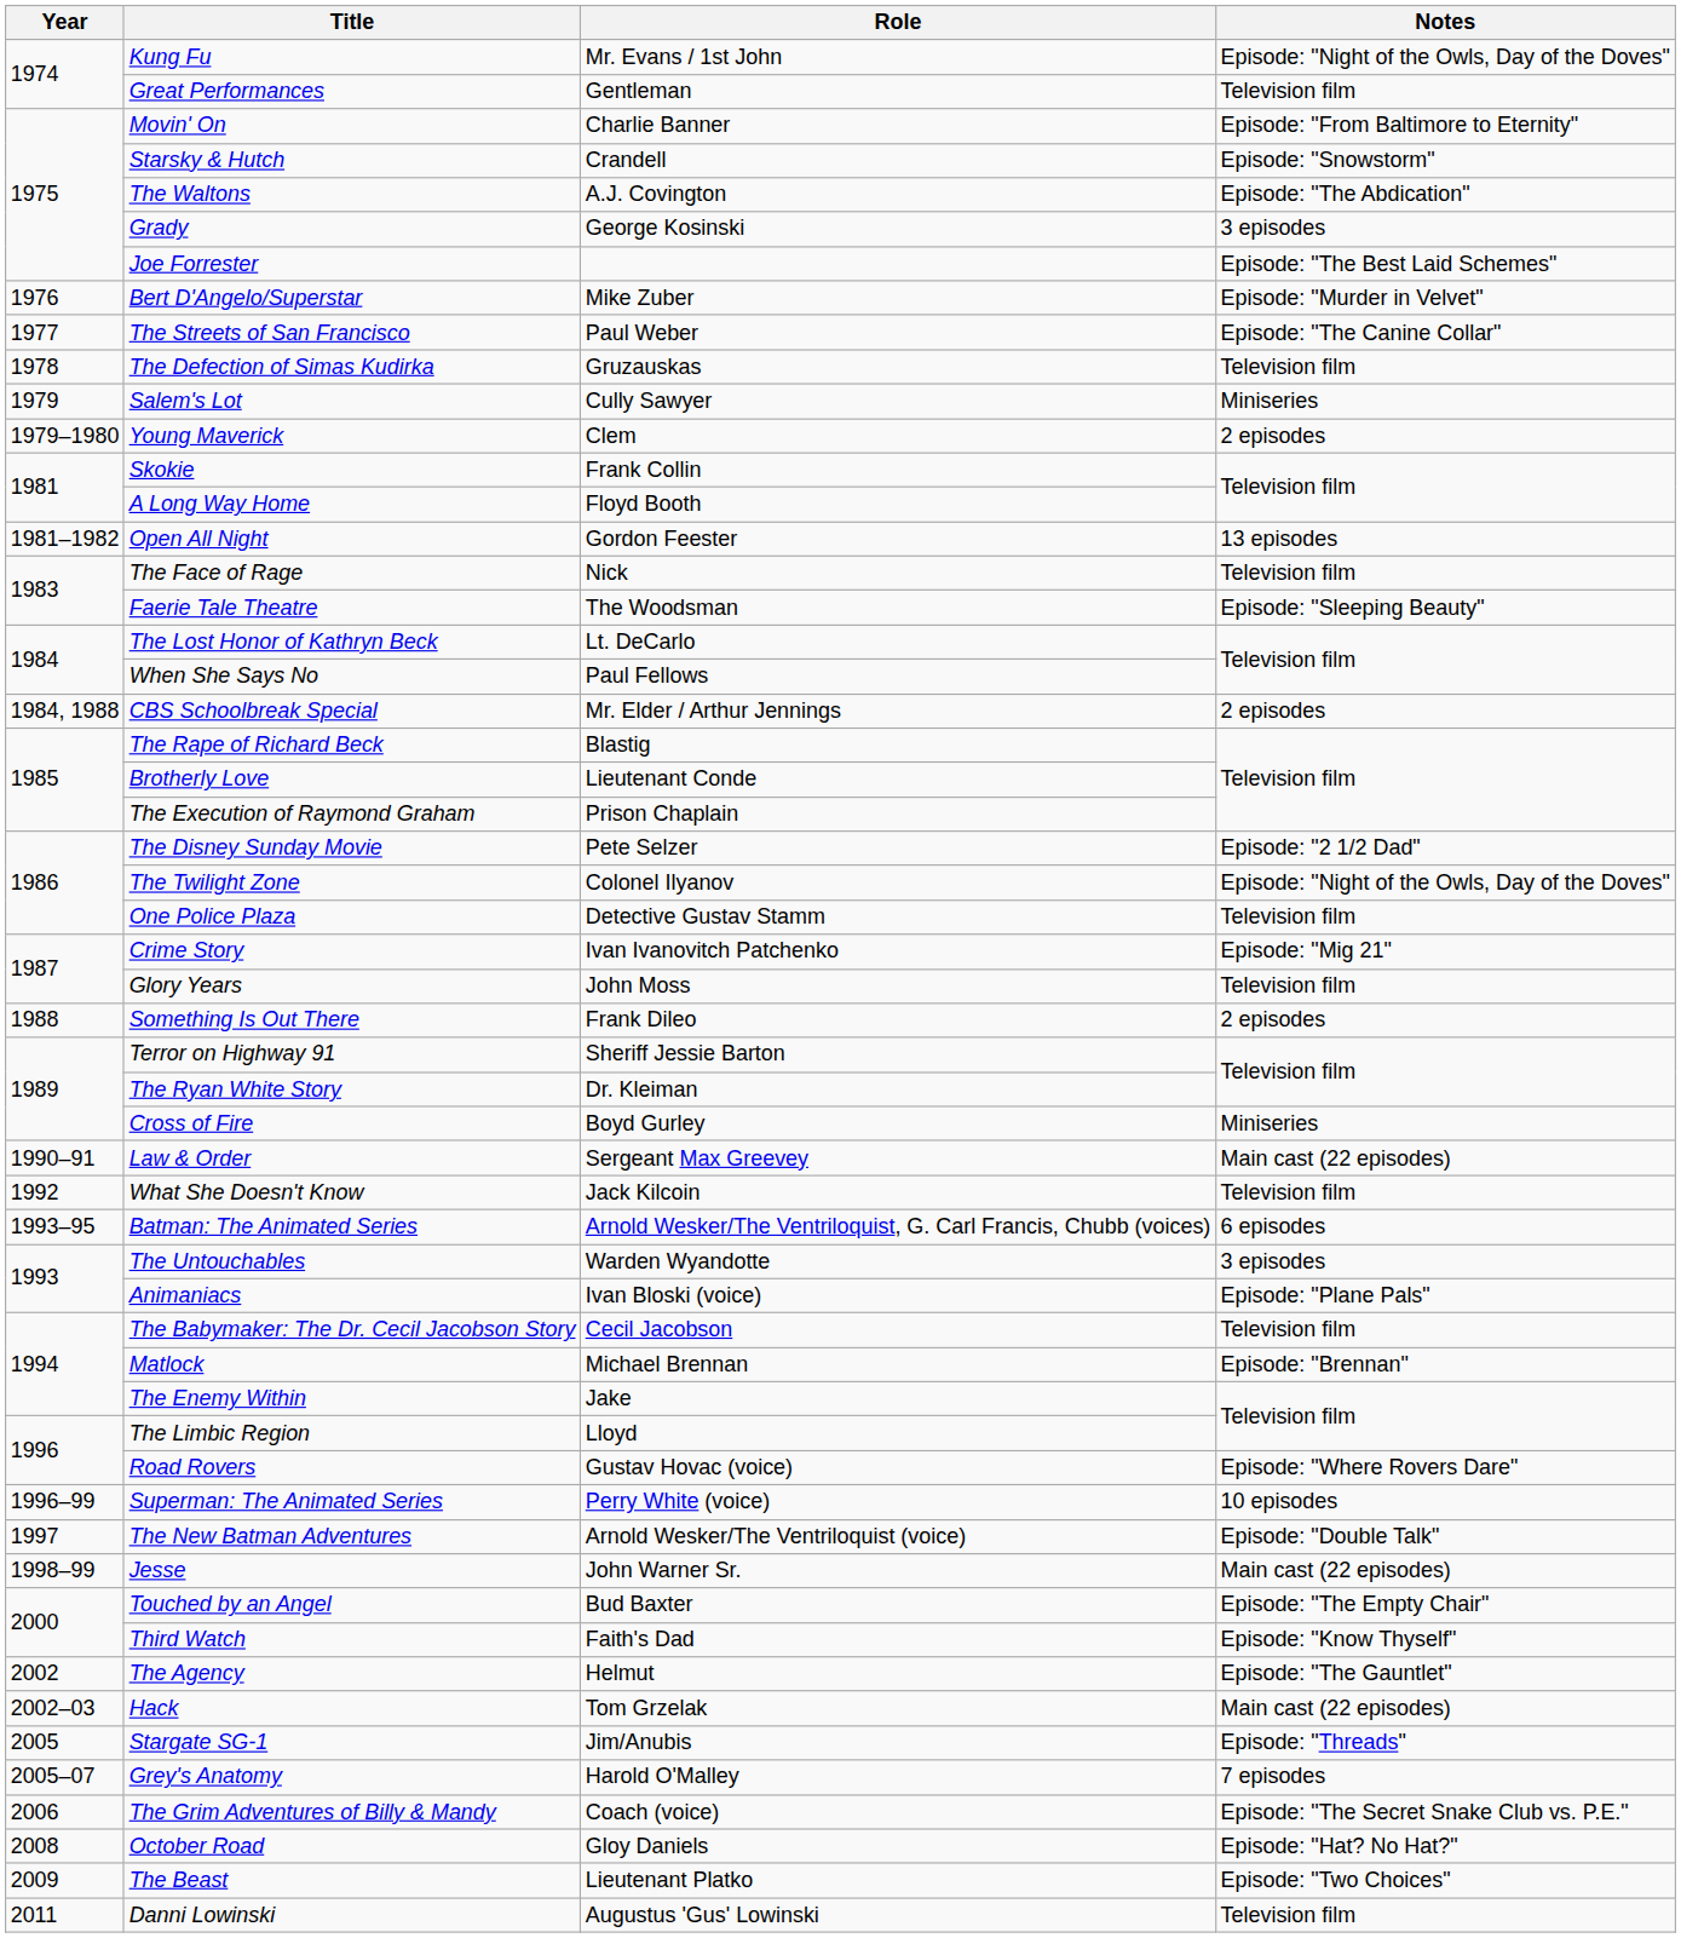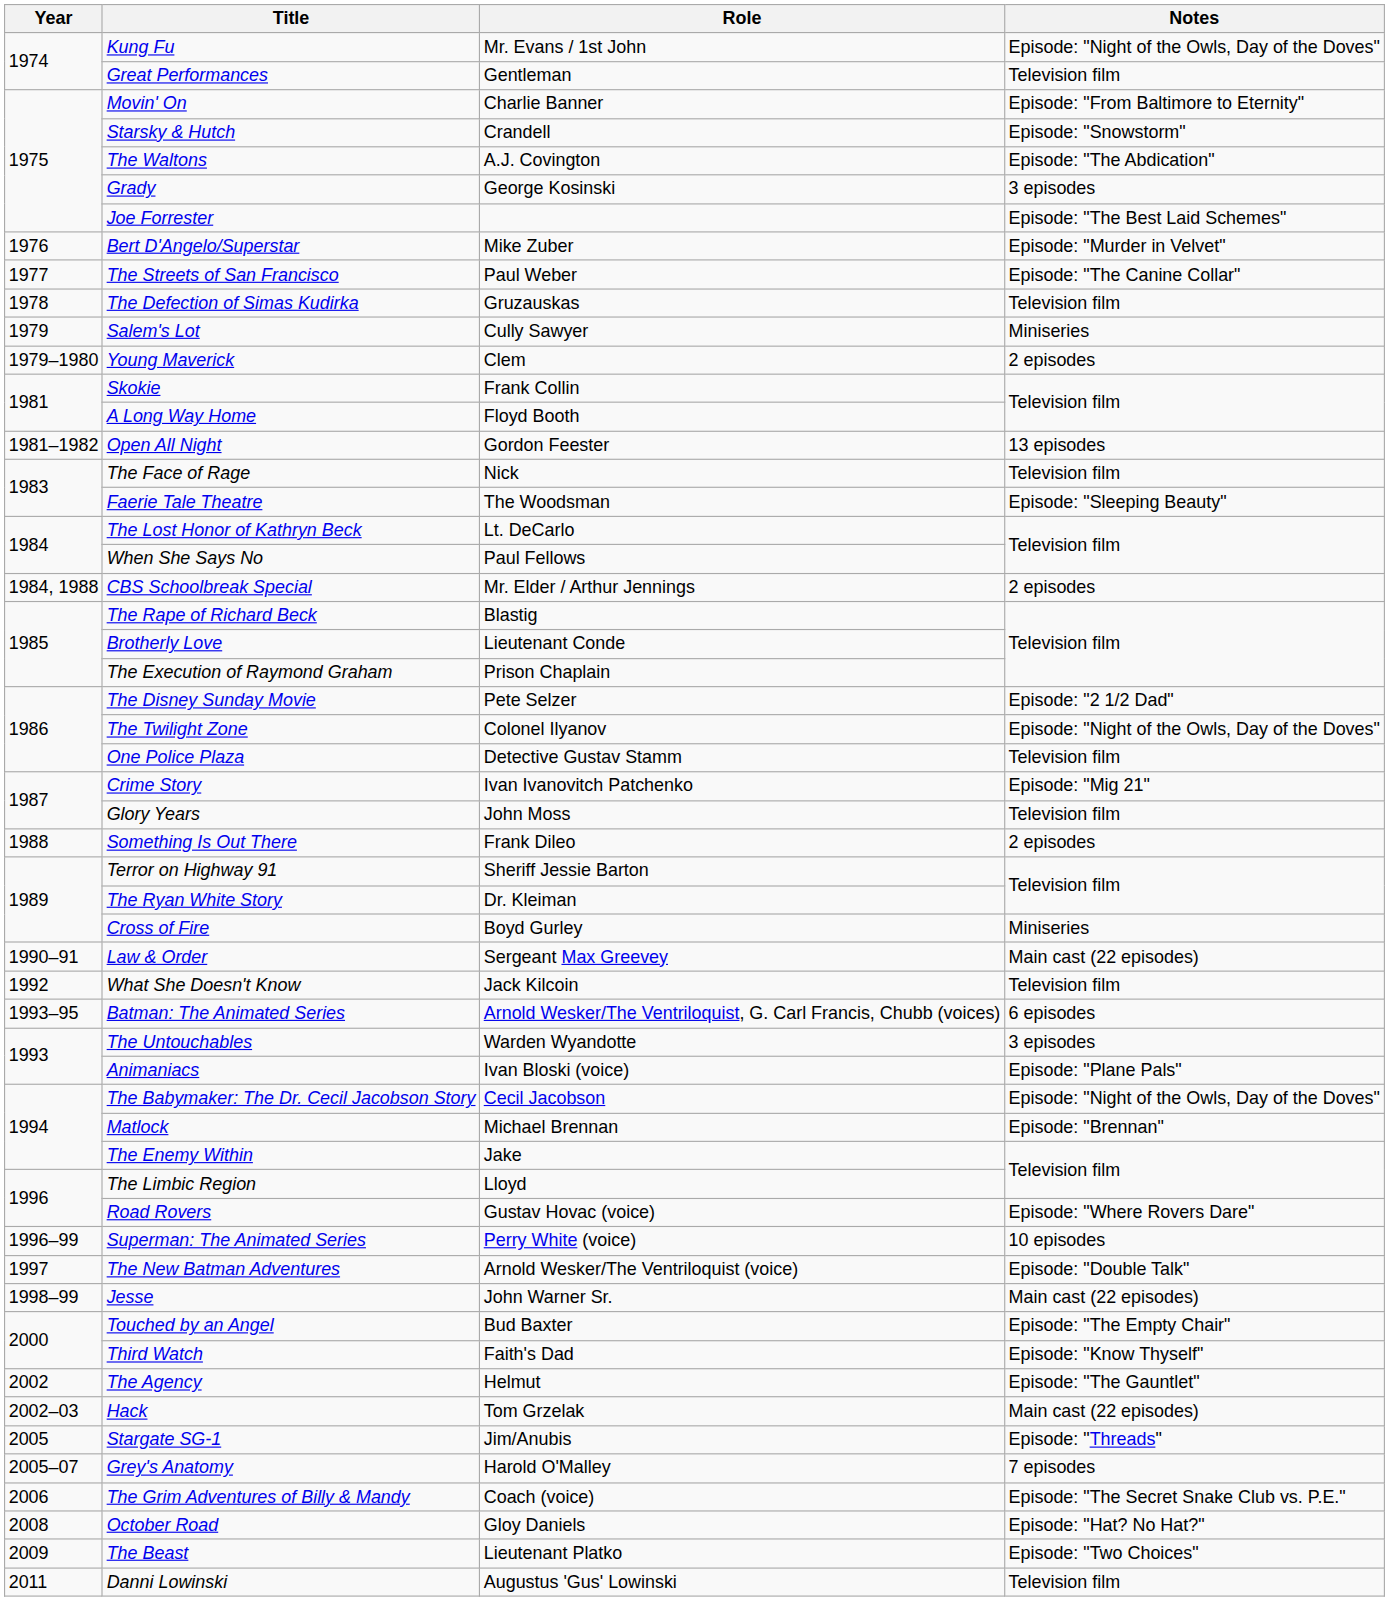The Babymaker: The Dr. Cecil Jacobson Story | Notes: Television film -> Episode: "Night of the Owls, Day of the Doves"
